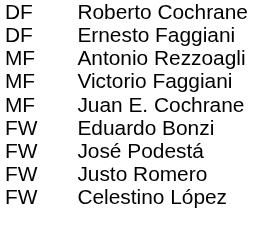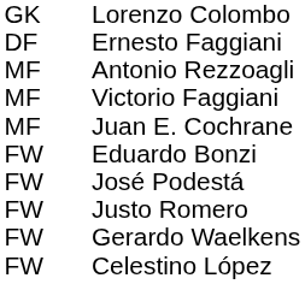+ row: GK | Lorenzo Colombo
- row: DF | Roberto Cochrane
+ row: FW | Gerardo Waelkens
